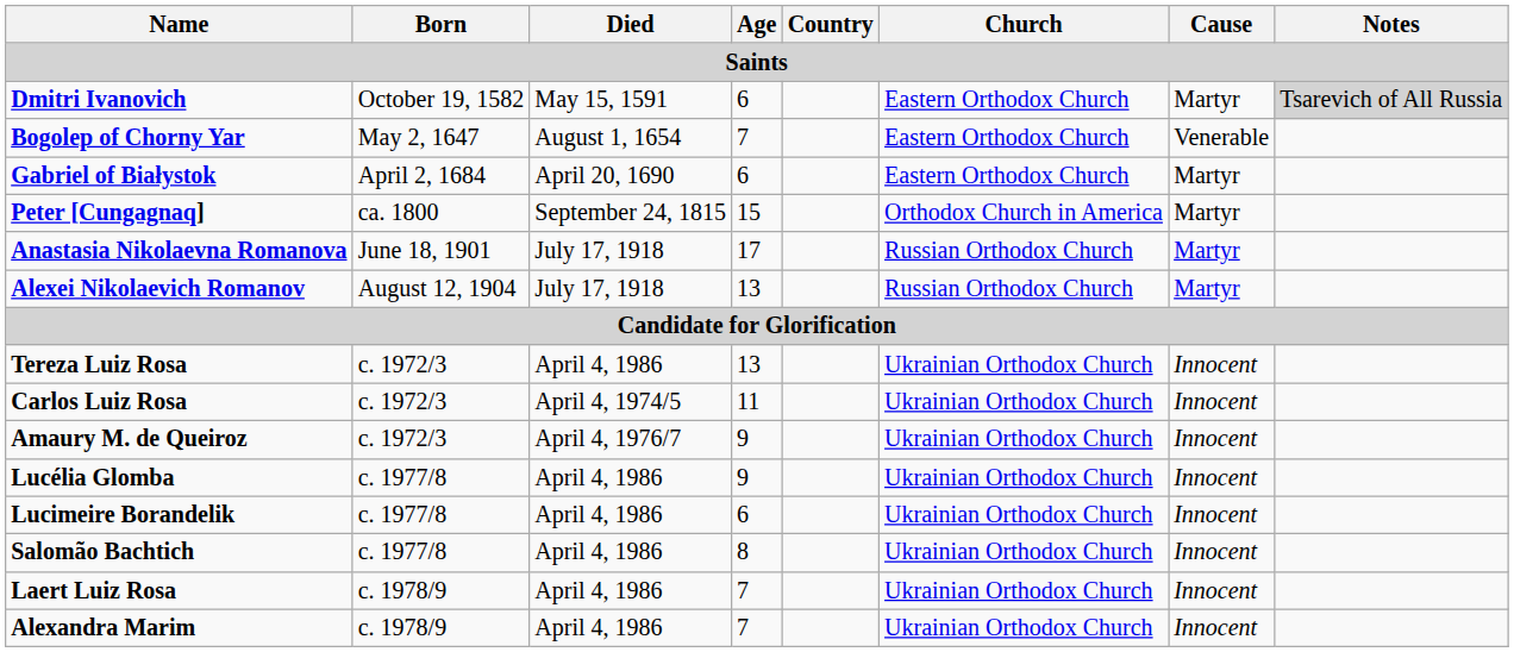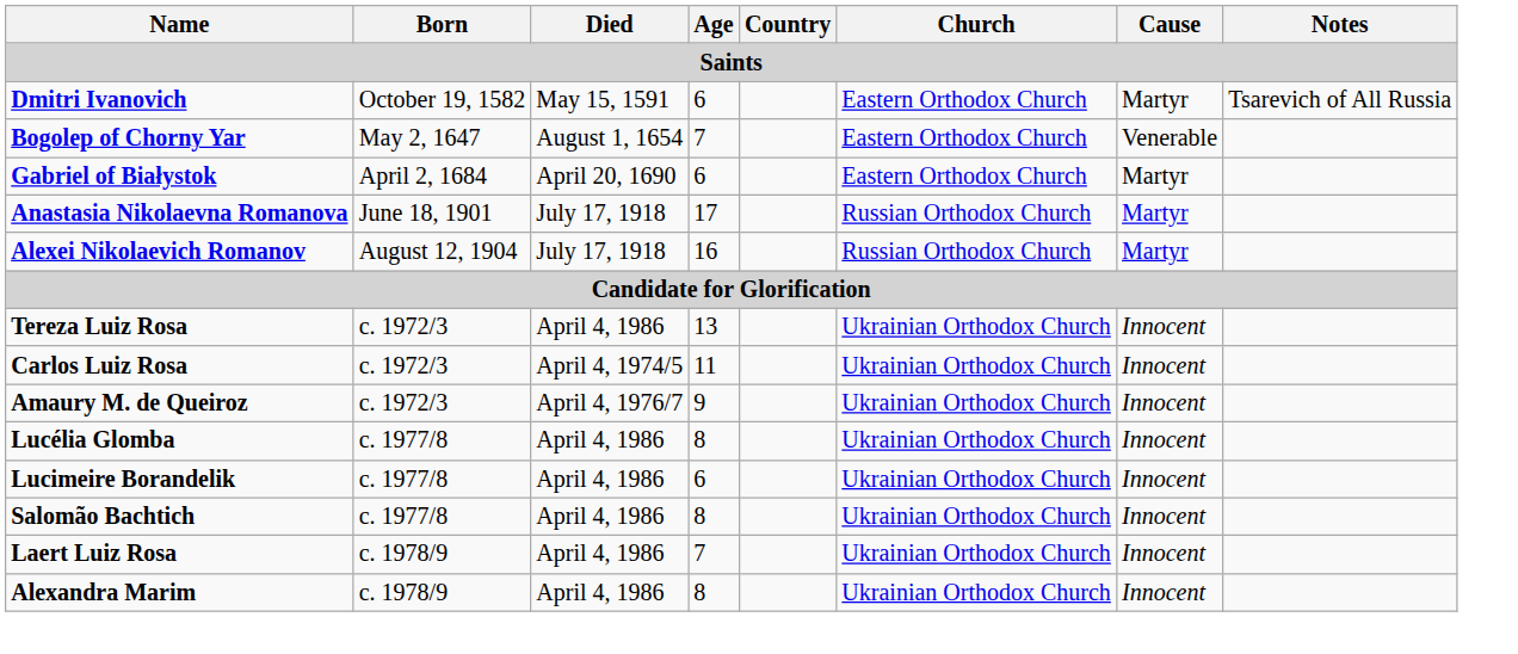Dmitri Ivanovich | Notes: lightgrey background -> no background
- row: Peter [Cungagnaq] | ca. 1800 | September 24, 1815 | 15 | Orthodox Church in America | Martyr
Alexei Nikolaevich Romanov | Age: 13 -> 16
Lucélia Glomba | Age: 9 -> 8
Alexandra Marim | Age: 7 -> 8
